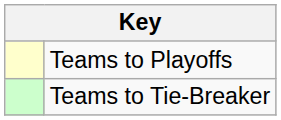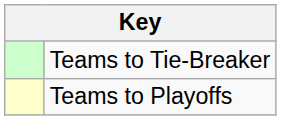rows swapped: Teams to Playoffs <-> Teams to Tie-Breaker
